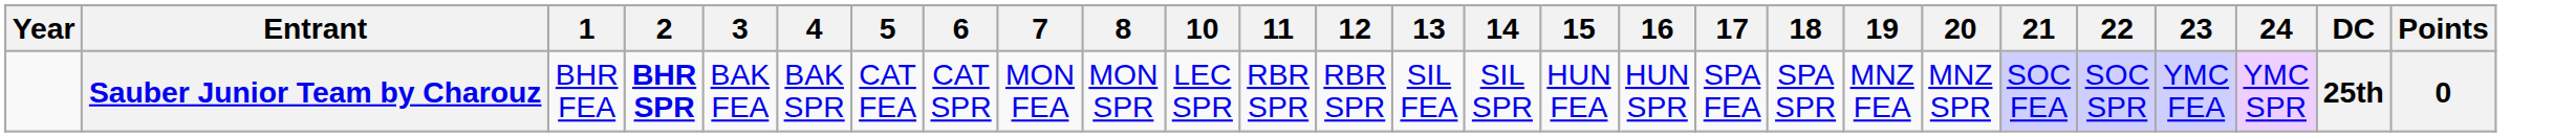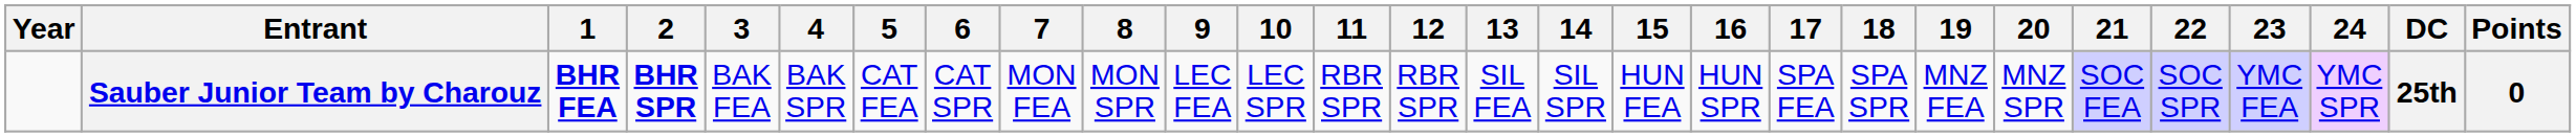+ column: 9 | LEC FEA
Sauber Junior Team by Charouz | 1: normal -> bold
